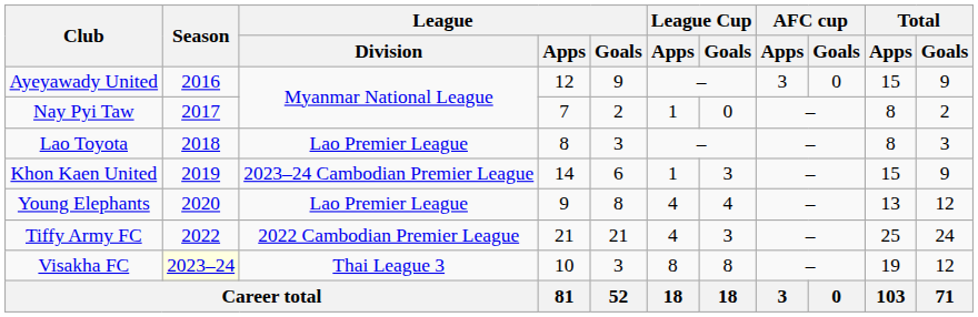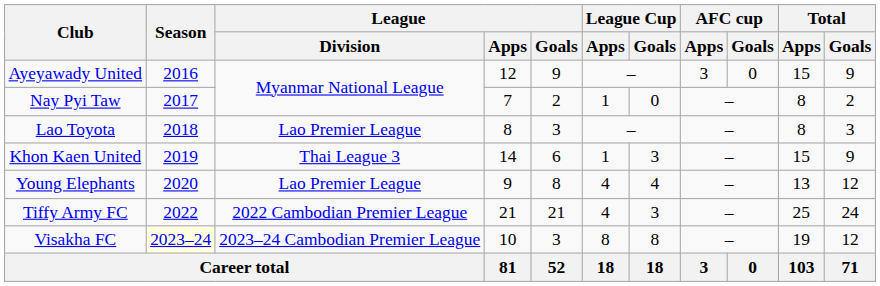Khon Kaen United | League / Division: 2023–24 Cambodian Premier League -> Thai League 3
Visakha FC | League / Division: Thai League 3 -> 2023–24 Cambodian Premier League
